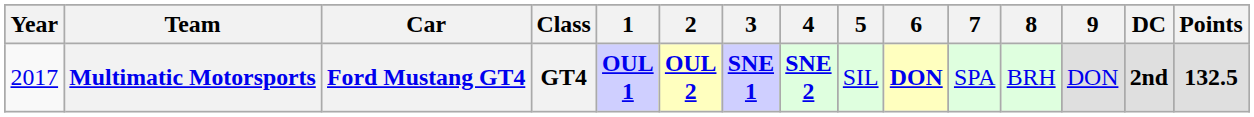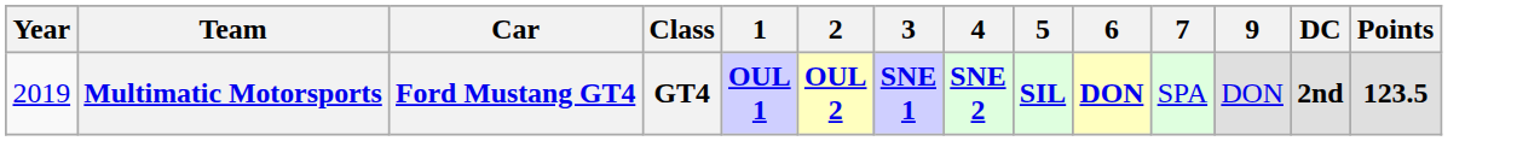- column: 8 | BRH
Multimatic Motorsports | Year: 2017 -> 2019
Multimatic Motorsports | 5: normal -> bold
Multimatic Motorsports | Points: 132.5 -> 123.5
